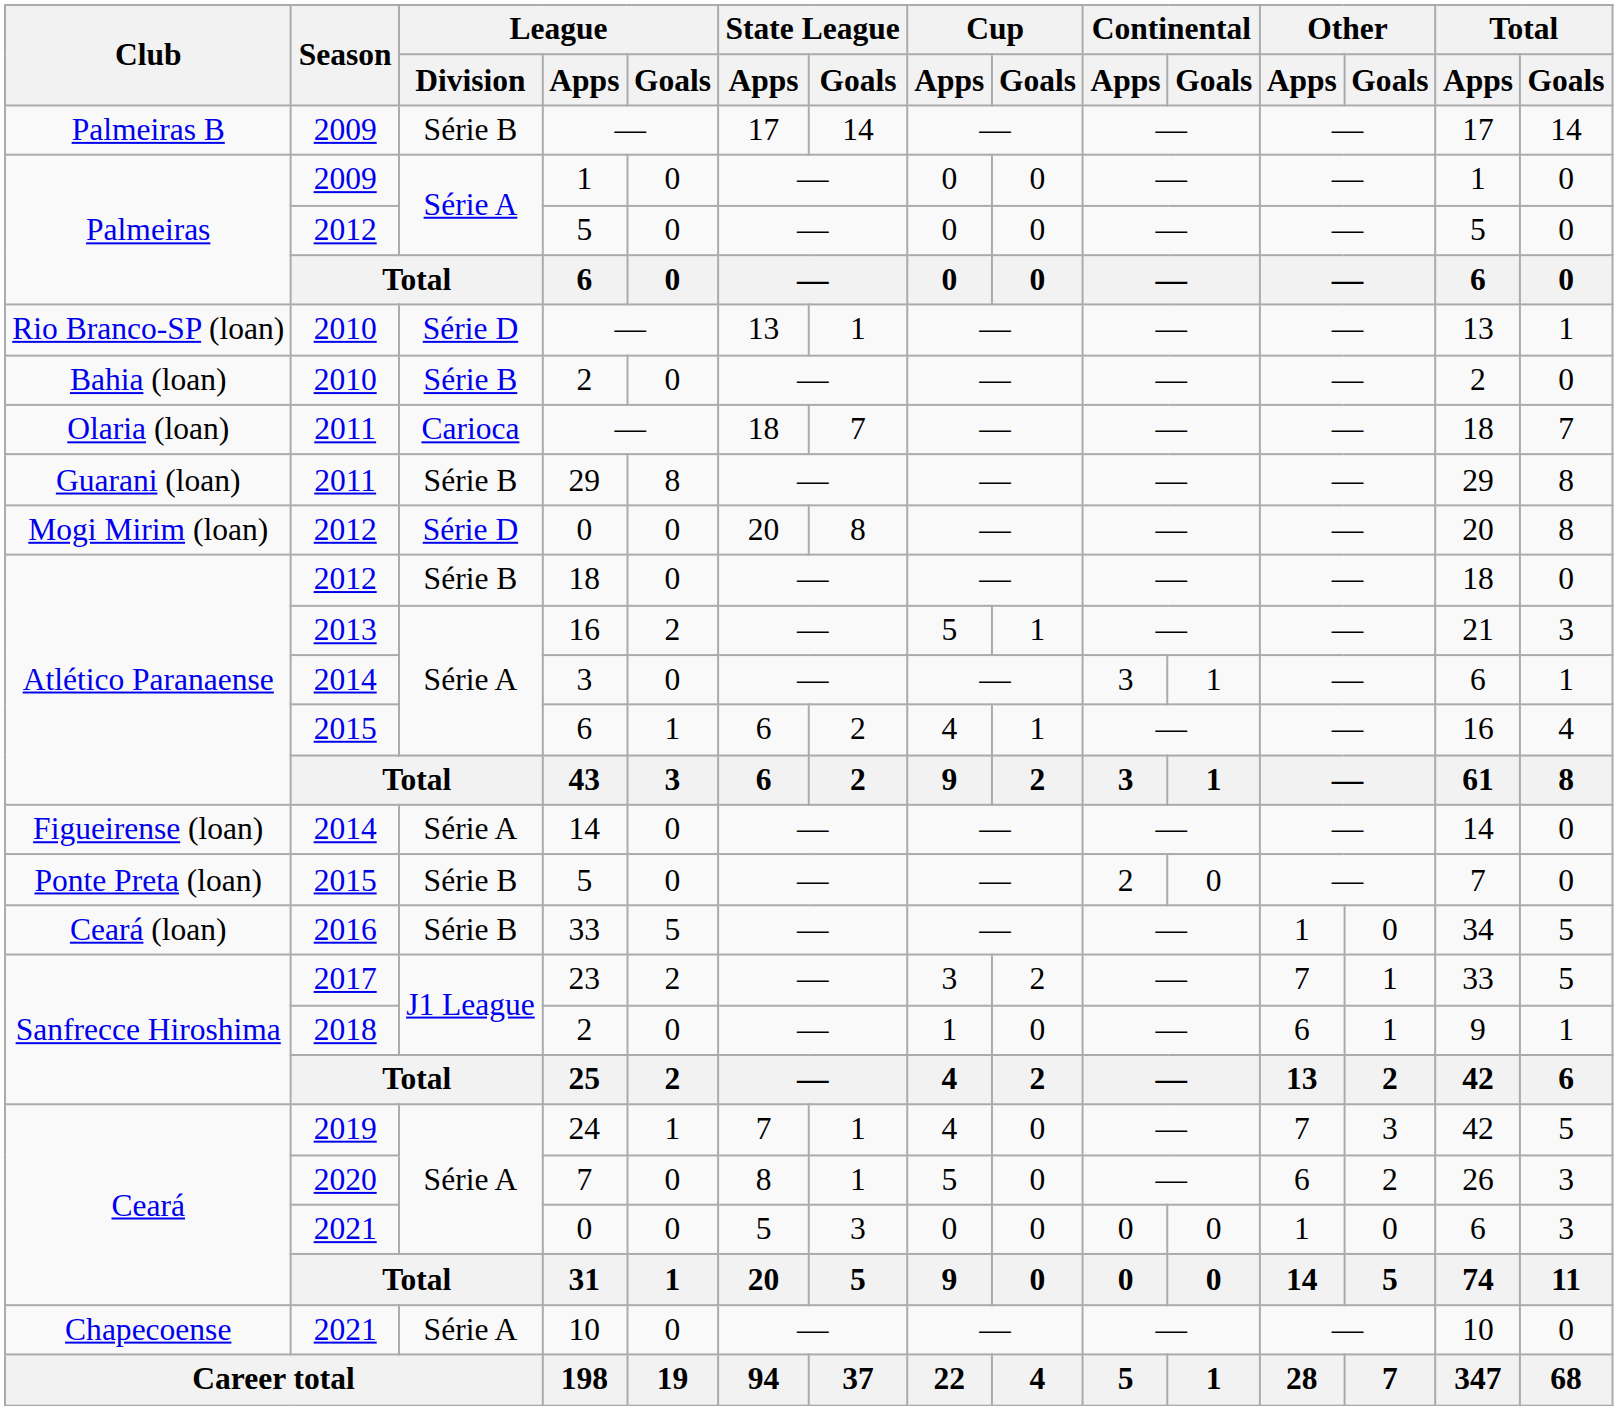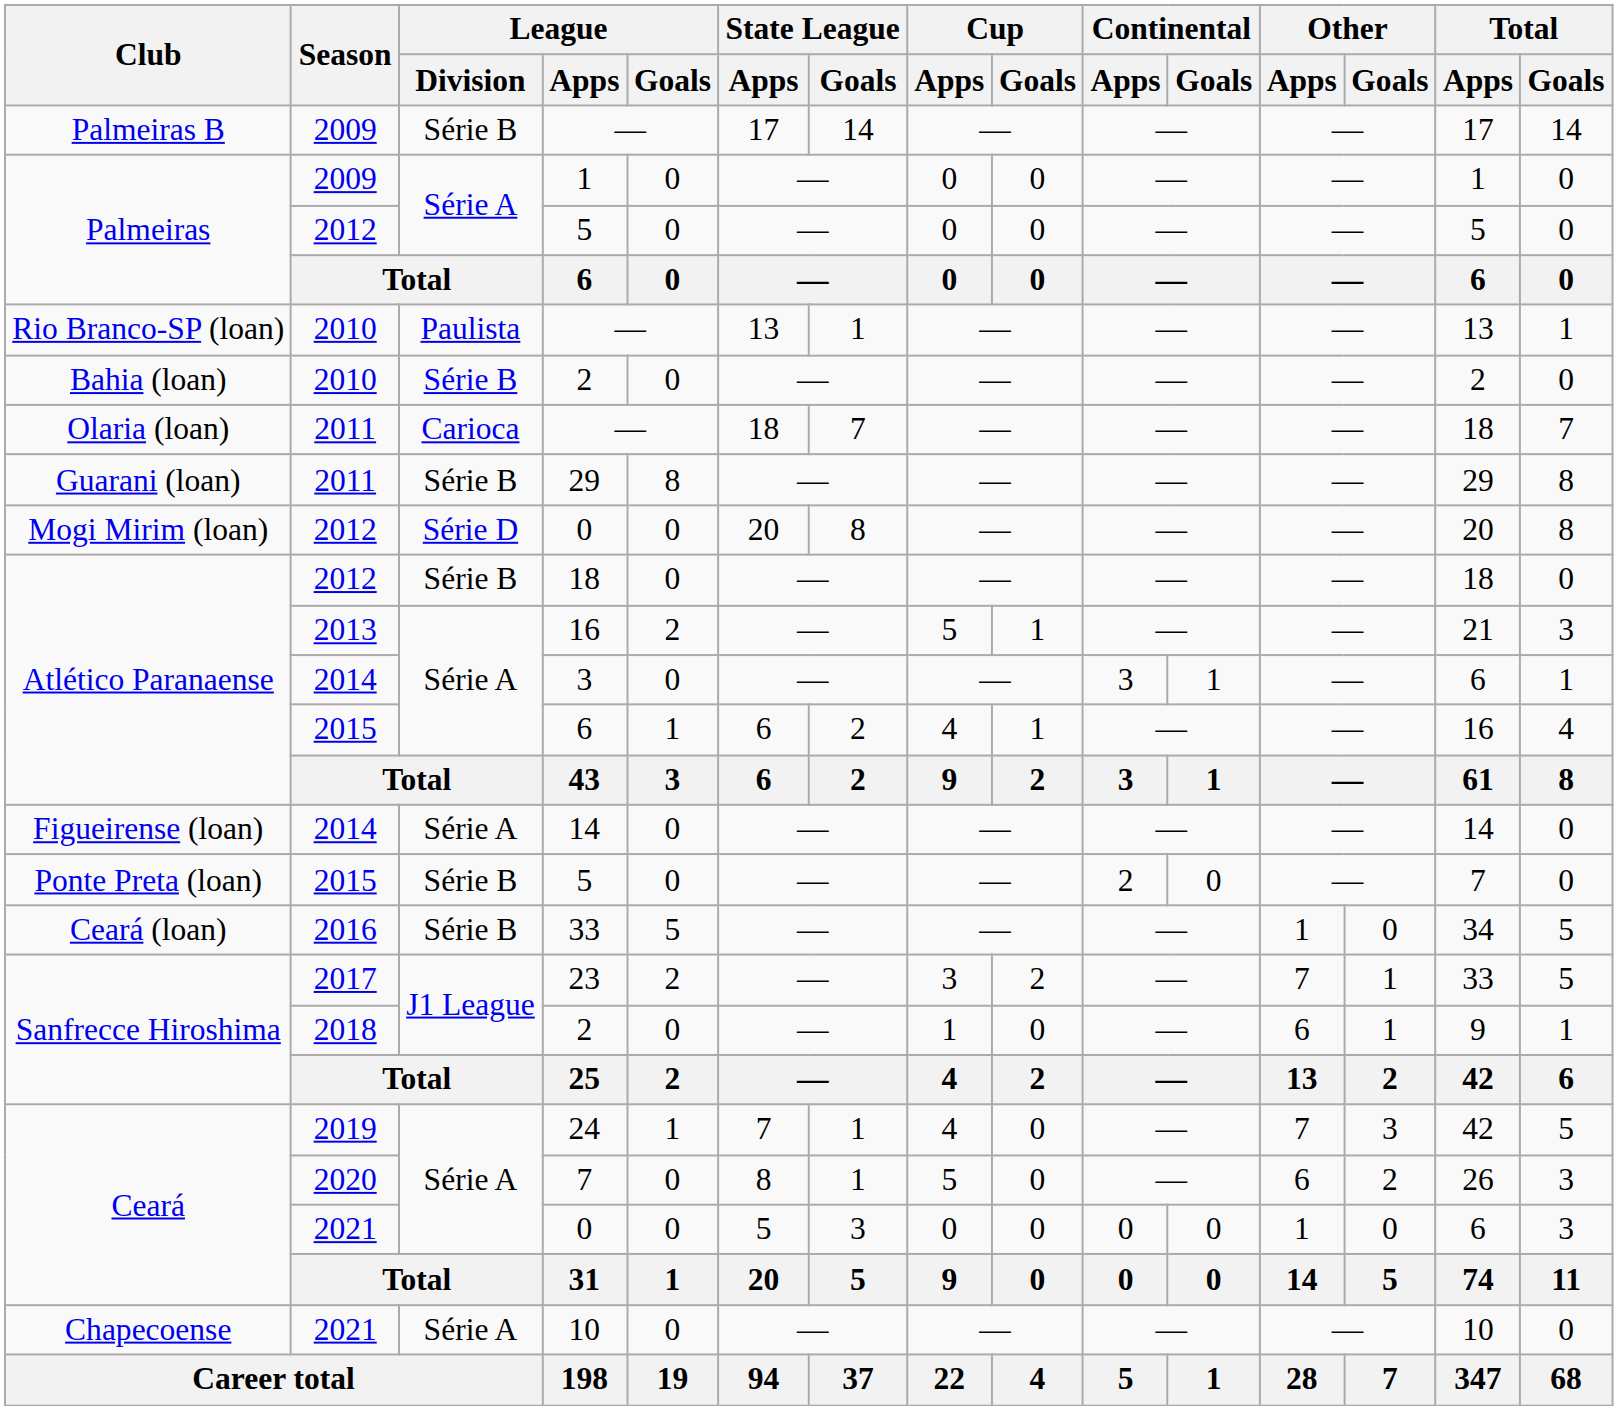Rio Branco-SP (loan) / — | League / Division: Série D -> Paulista
